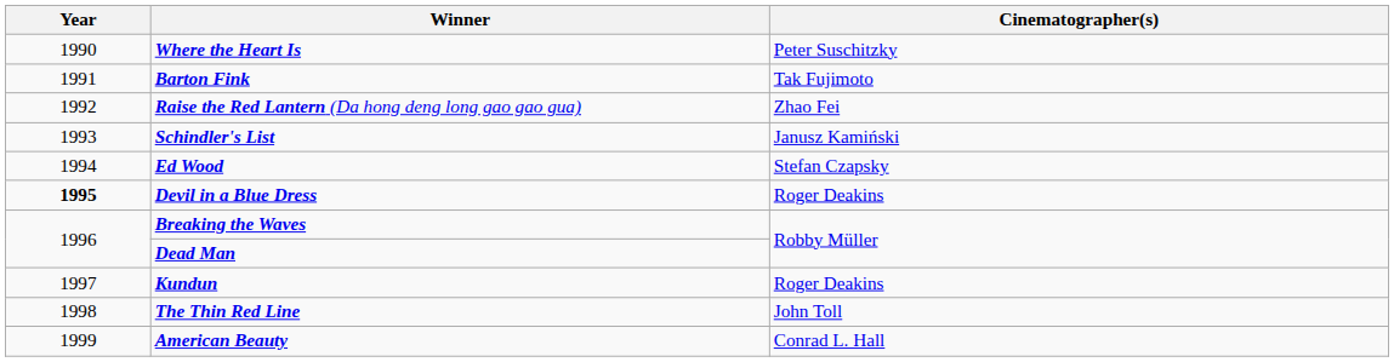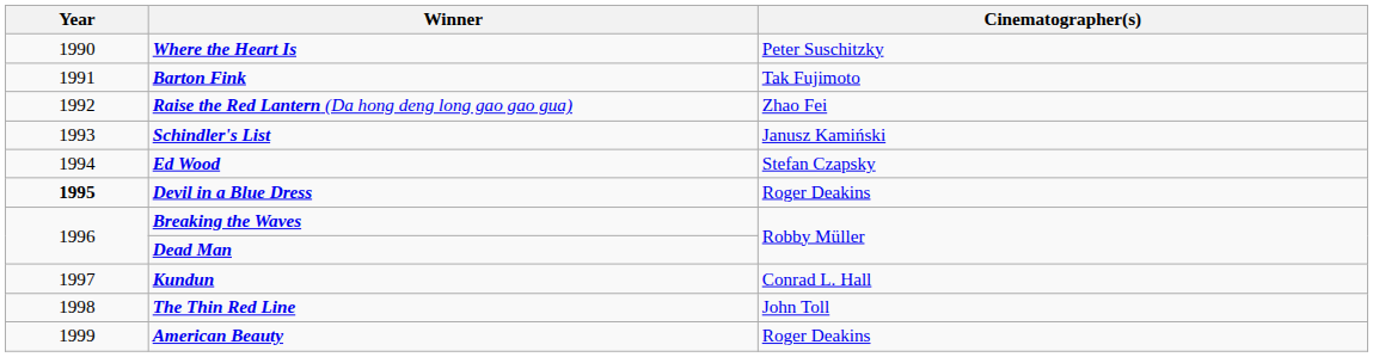Kundun | Cinematographer(s): Roger Deakins -> Conrad L. Hall
American Beauty | Cinematographer(s): Conrad L. Hall -> Roger Deakins
